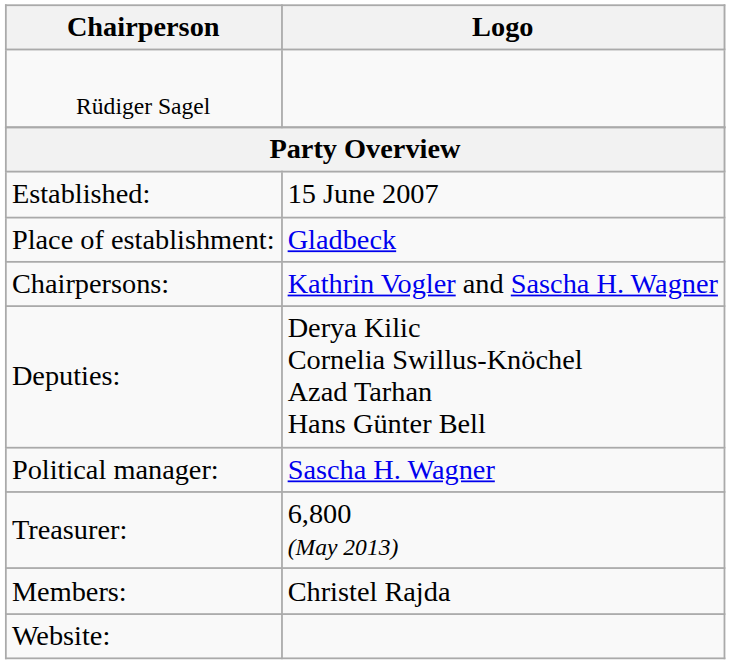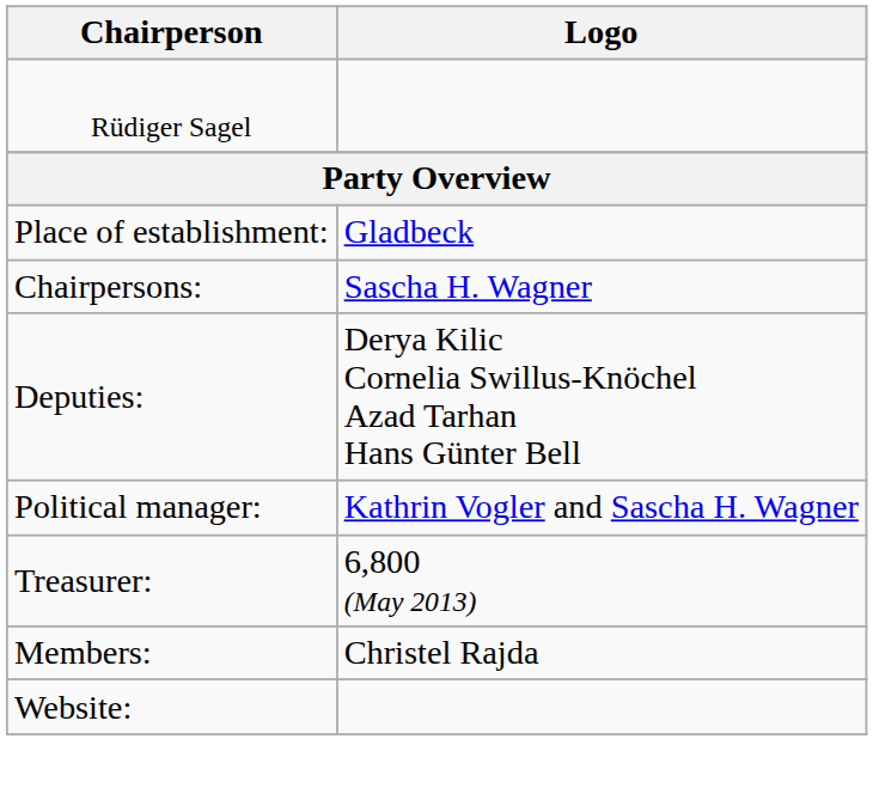- row: Established: | 15 June 2007
Chairpersons: | Logo: Kathrin Vogler and Sascha H. Wagner -> Sascha H. Wagner
Political manager: | Logo: Sascha H. Wagner -> Kathrin Vogler and Sascha H. Wagner
